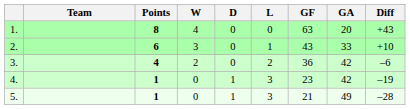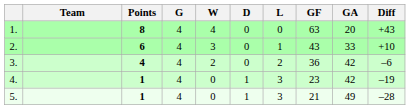+ column: G | 4 | 4 | 4 | 4 | 4
